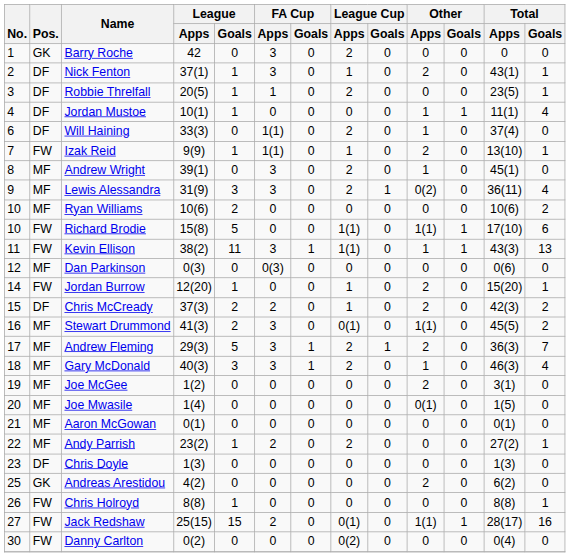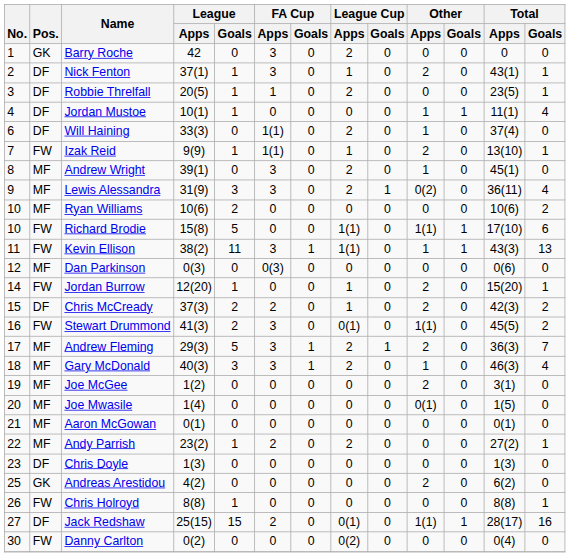Stewart Drummond | Pos.: MF -> FW
Jack Redshaw | Pos.: FW -> DF
